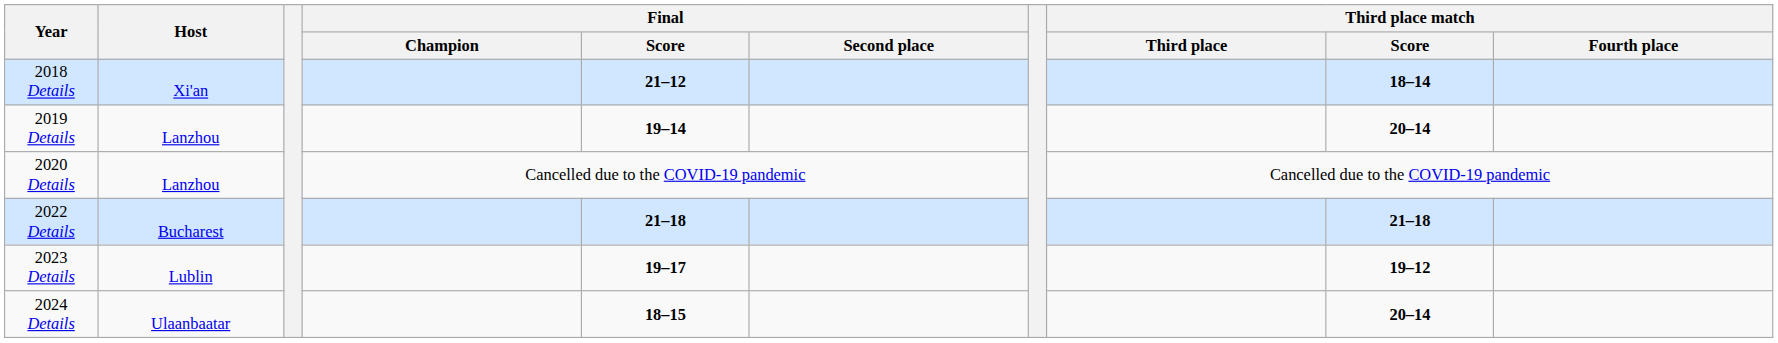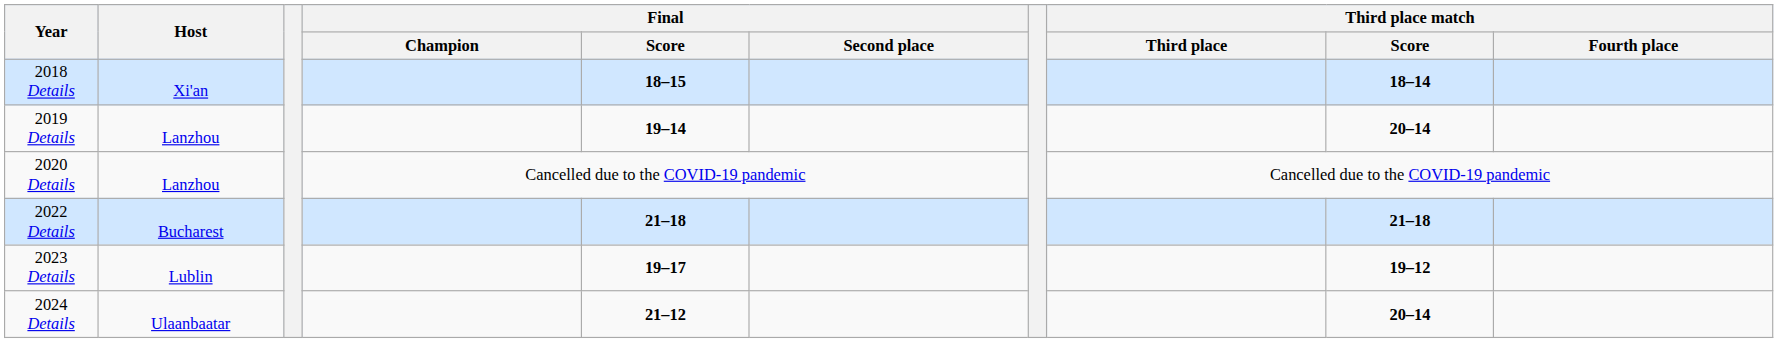2018 Details | Final / Score: 21–12 -> 18–15
2024 Details | Final / Score: 18–15 -> 21–12
